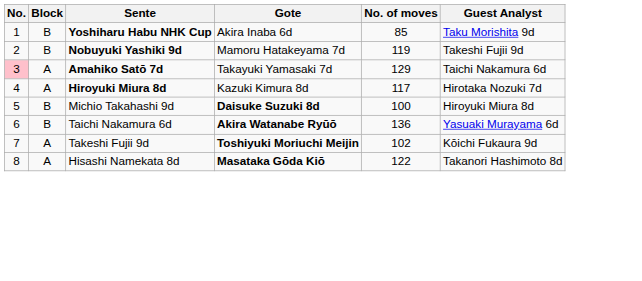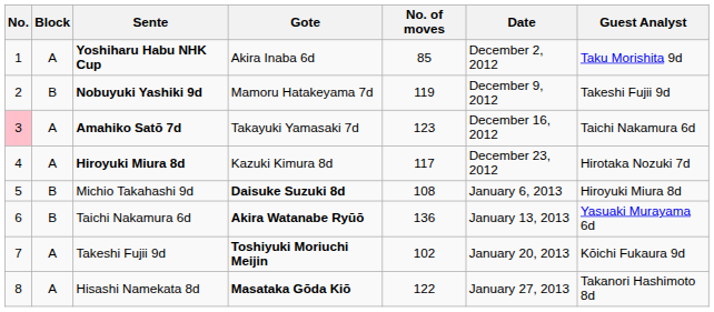+ column: Date | December 2, 2012 | December 9, 2012 | December 16, 2012 | December 23, 2012 | January 6, 2013 | January 13, 2013 | January 20, 2013 | January 27, 2013
Yoshiharu Habu NHK Cup | Block: B -> A
Amahiko Satō 7d | No. of moves: 129 -> 123
Michio Takahashi 9d | No. of moves: 100 -> 108
